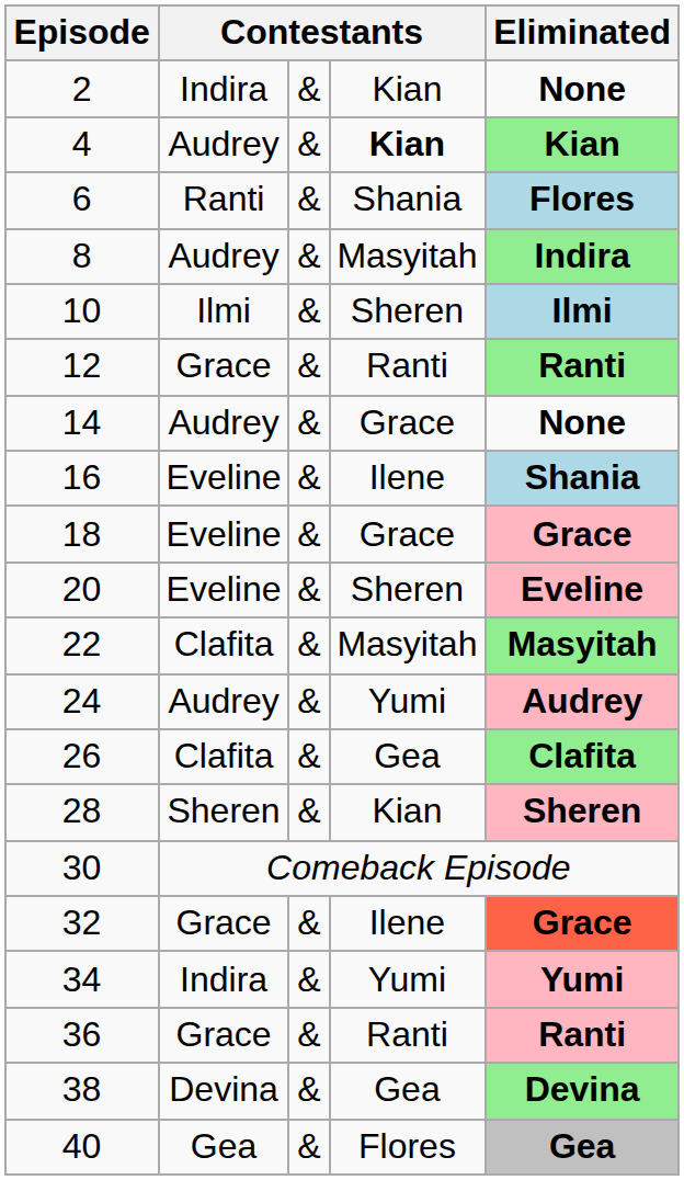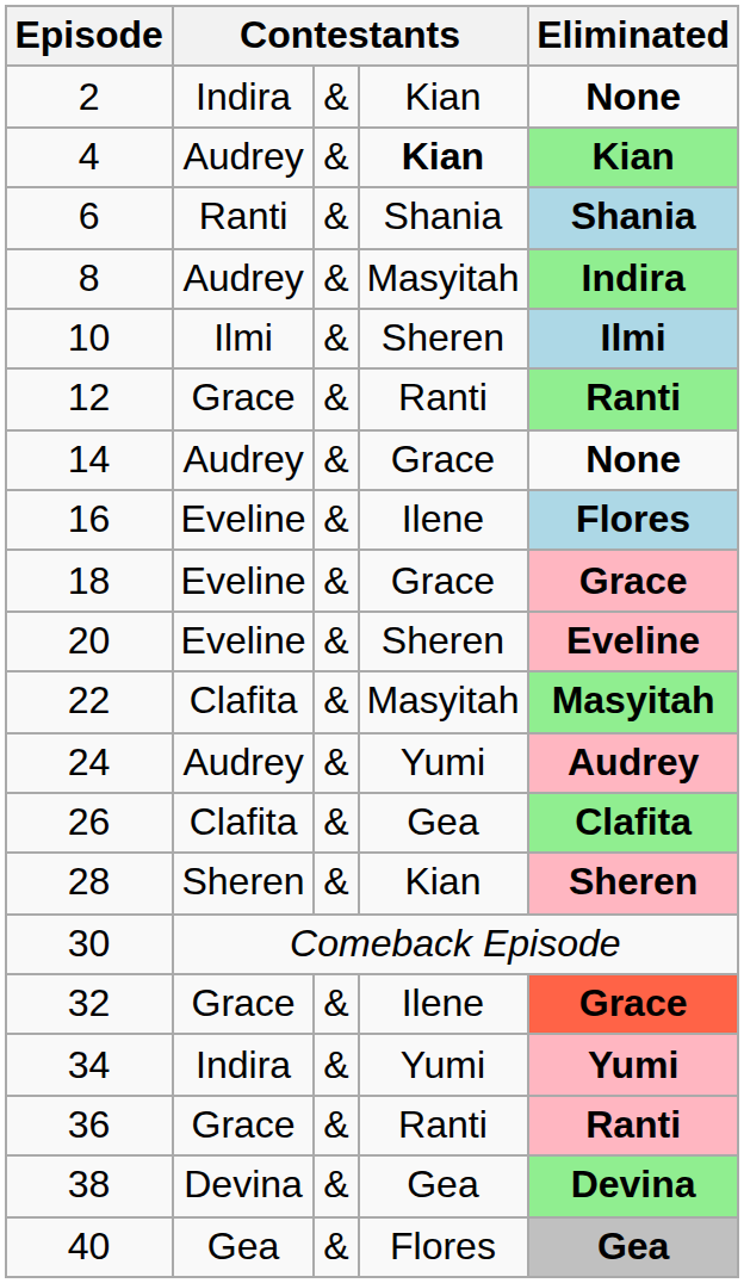6 | Eliminated: Flores -> Shania
16 | Eliminated: Shania -> Flores
